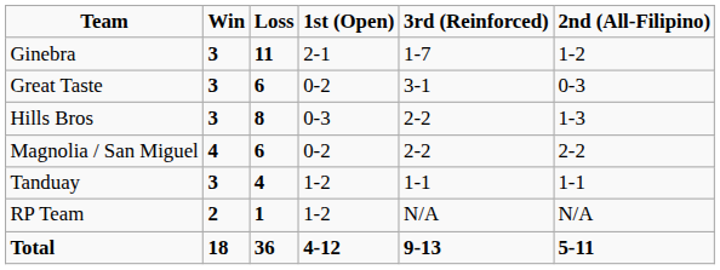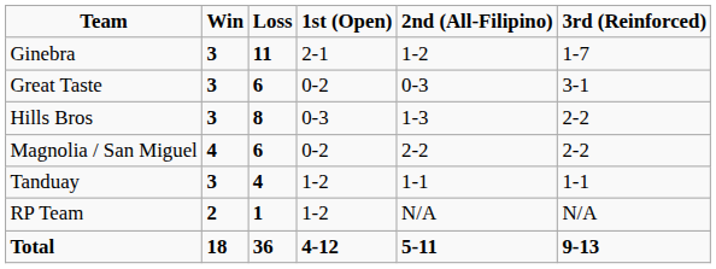columns swapped: 2nd (All-Filipino) <-> 3rd (Reinforced)
